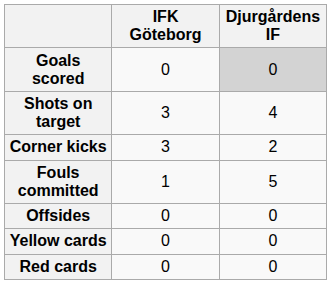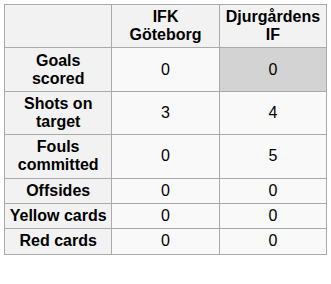- row: Corner kicks | 3 | 2
Fouls committed | IFK Göteborg: 1 -> 0
